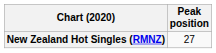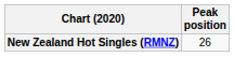New Zealand Hot Singles (RMNZ) | Peak position: 27 -> 26
